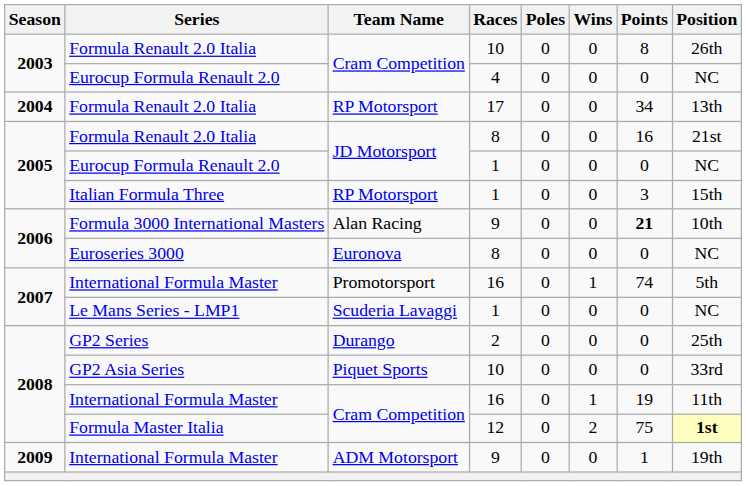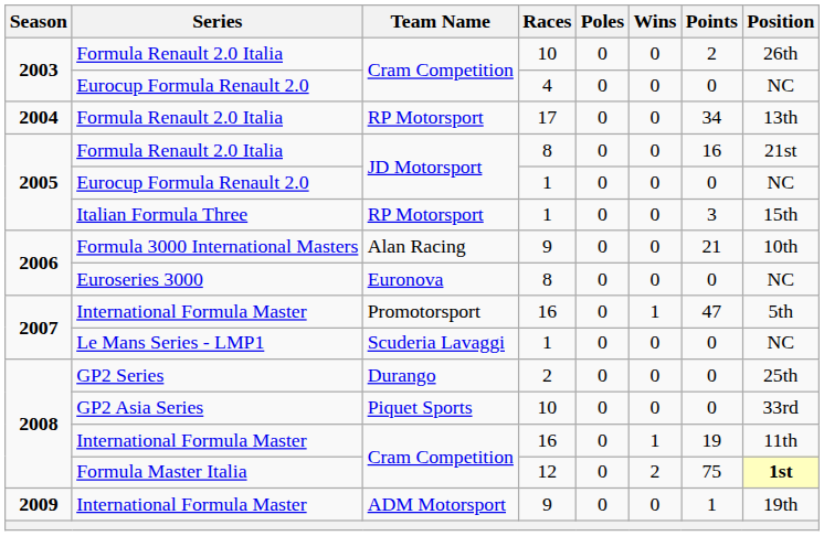Formula Renault 2.0 Italia / Cram Competition | Points: 8 -> 2
Formula 3000 International Masters | Points: bold -> normal
International Formula Master / Promotorsport | Points: 74 -> 47
